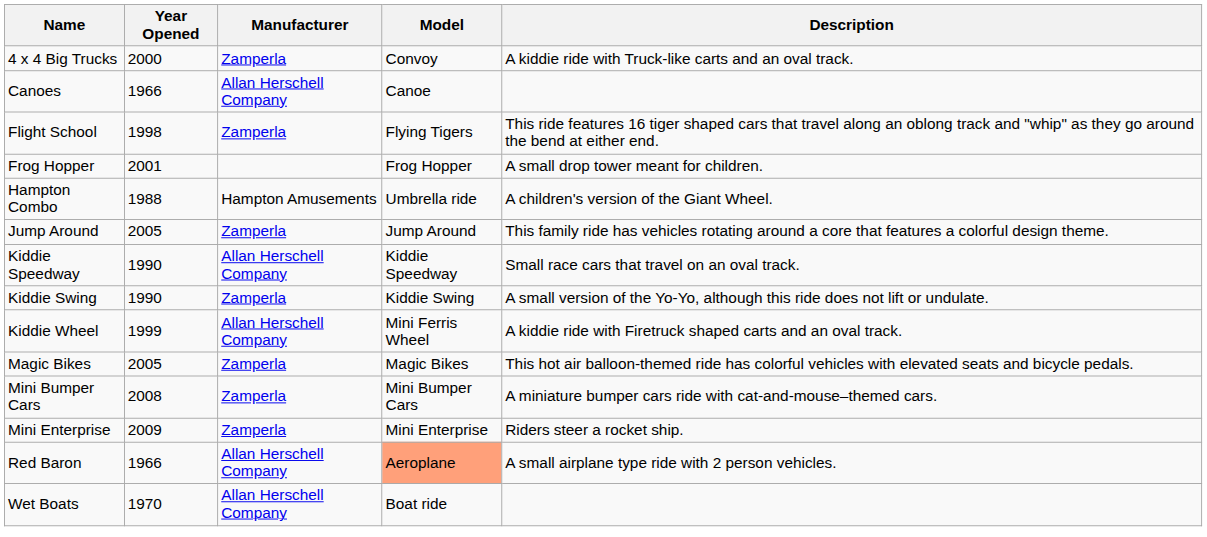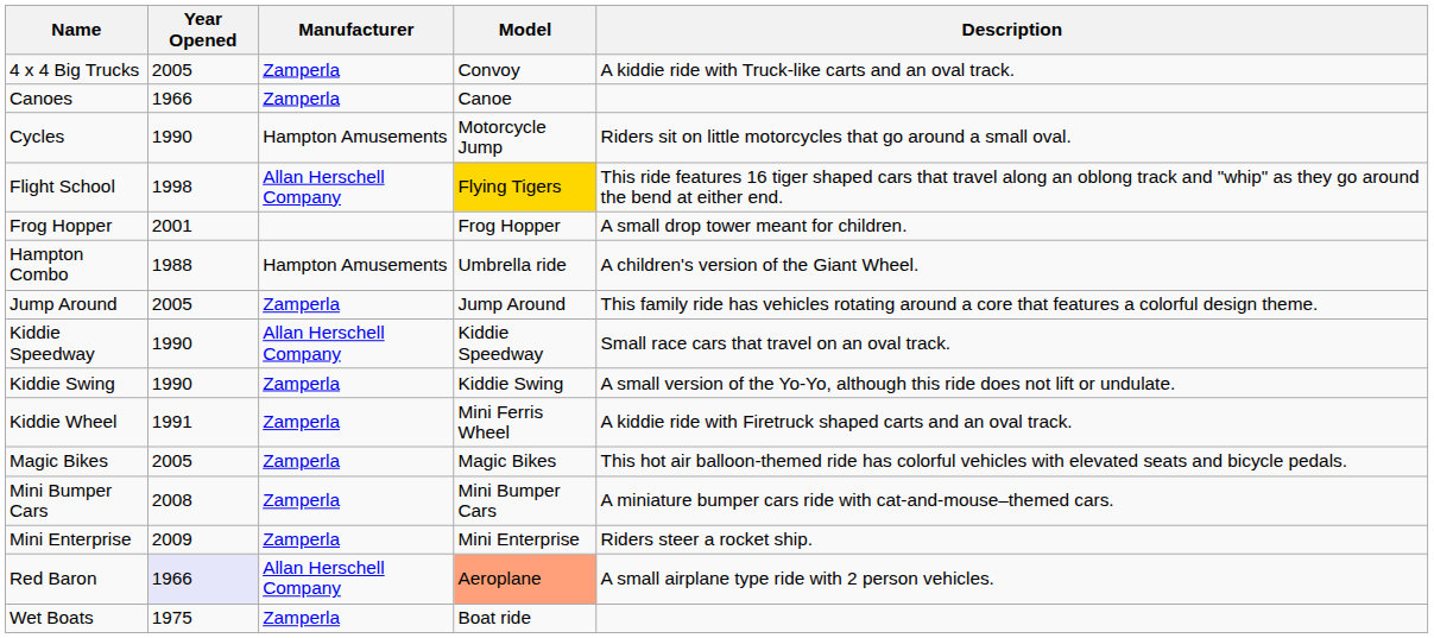4 x 4 Big Trucks | Year Opened: 2000 -> 2005
Canoes | Manufacturer: Allan Herschell Company -> Zamperla
+ row: Cycles | 1990 | Hampton Amusements | Motorcycle Jump | Riders sit on little motorcycles that go around a small oval.
Flight School | Manufacturer: Zamperla -> Allan Herschell Company
Flight School | Model: no background -> gold background
Kiddie Wheel | Year Opened: 1999 -> 1991
Kiddie Wheel | Manufacturer: Allan Herschell Company -> Zamperla
Red Baron | Year Opened: no background -> lavender background
Wet Boats | Year Opened: 1970 -> 1975
Wet Boats | Manufacturer: Allan Herschell Company -> Zamperla
